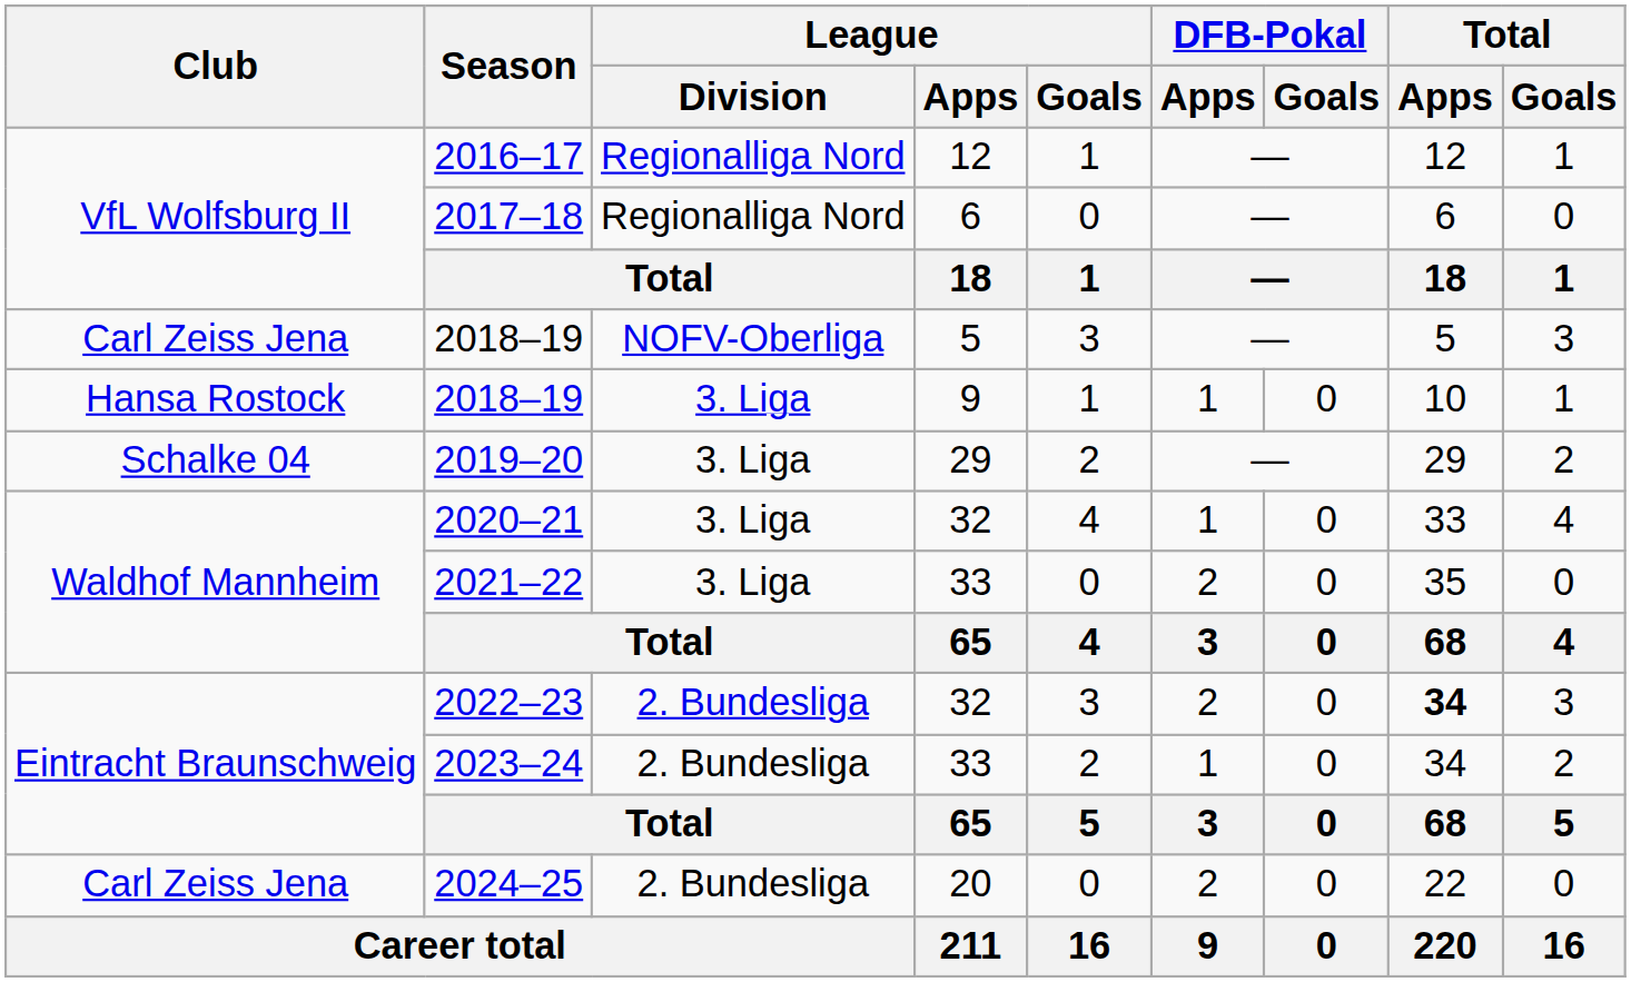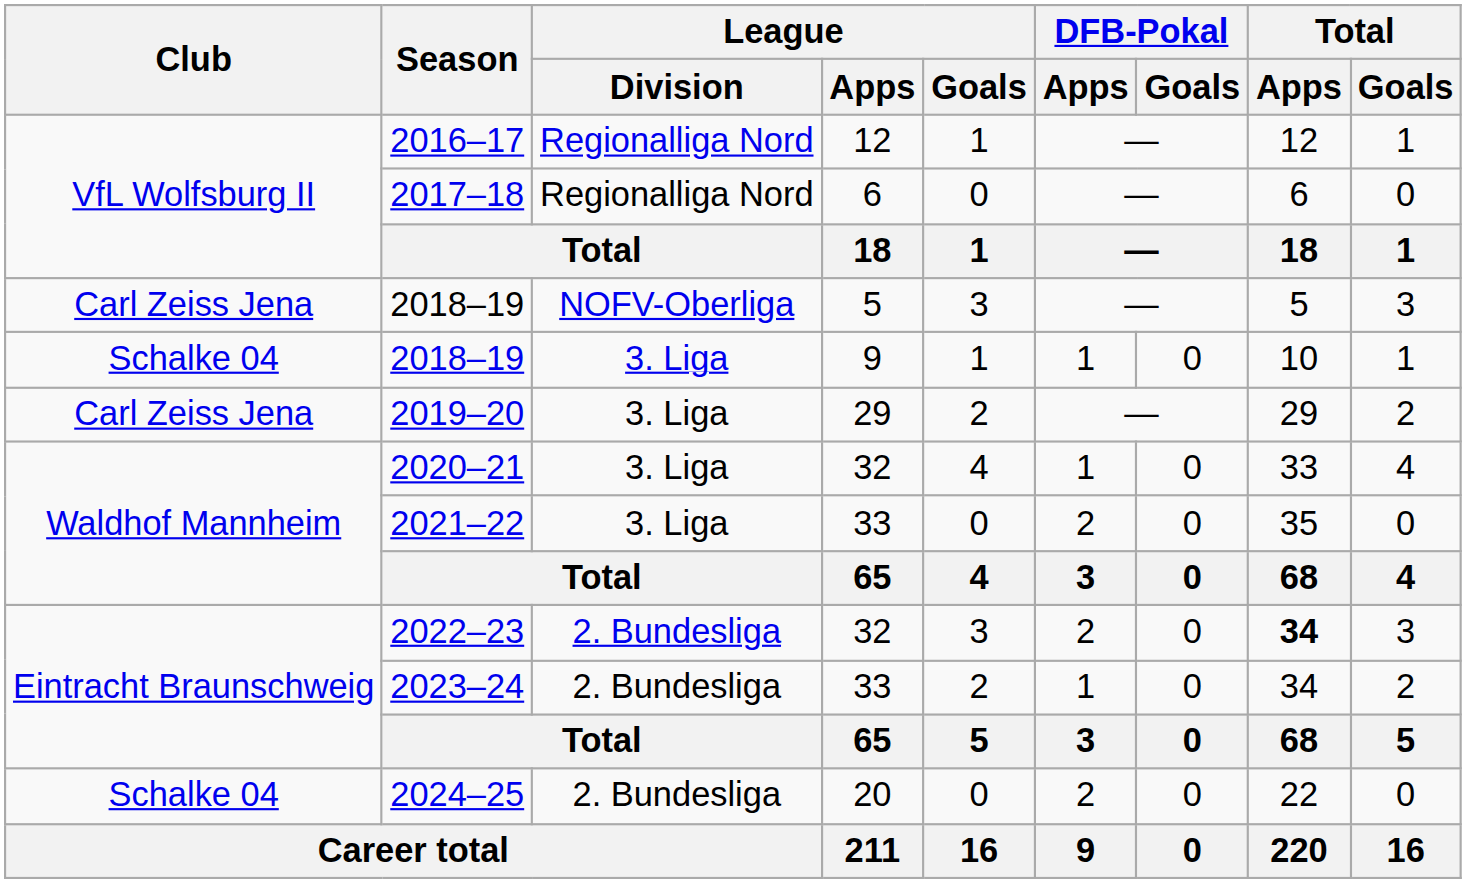2018–19 / 9 | Club: Hansa Rostock -> Schalke 04
2019–20 | Club: Schalke 04 -> Carl Zeiss Jena
2024–25 | Club: Carl Zeiss Jena -> Schalke 04
